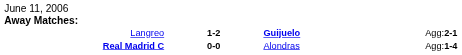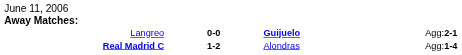Langreo | column 2: 1-2 -> 0-0
Real Madrid C | column 2: 0-0 -> 1-2
